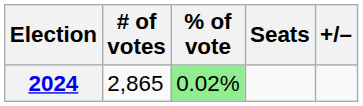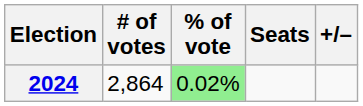2024 | # of votes: 2,865 -> 2,864
